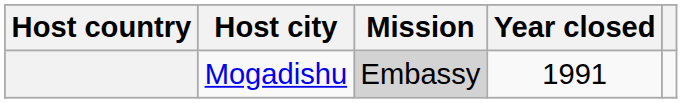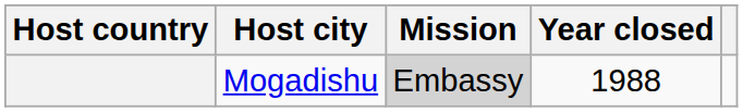Mogadishu | Year closed: 1991 -> 1988
